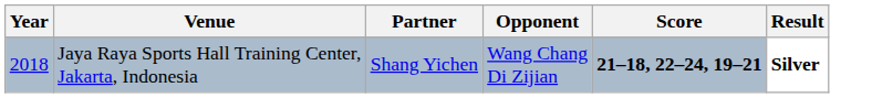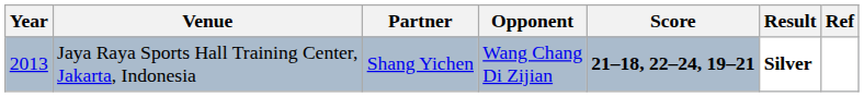+ column: Ref
Jaya Raya Sports Hall Training Center, Jakarta, Indonesia | Year: 2018 -> 2013
